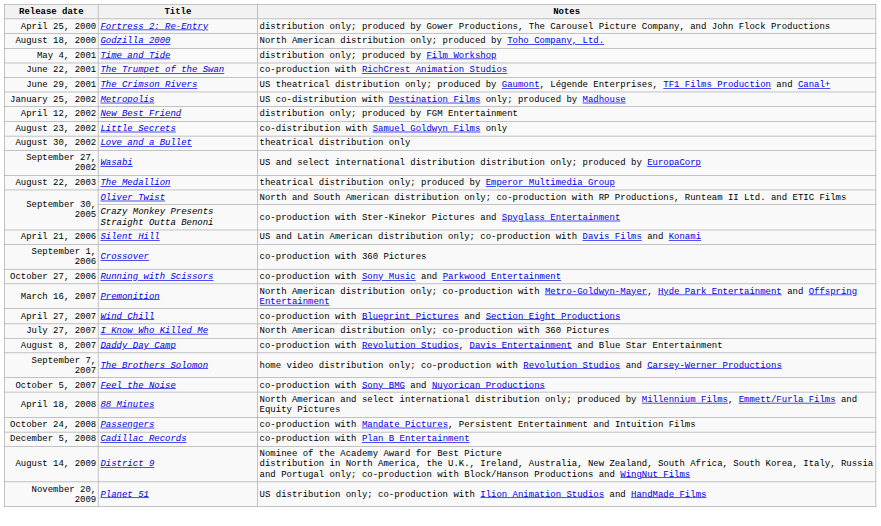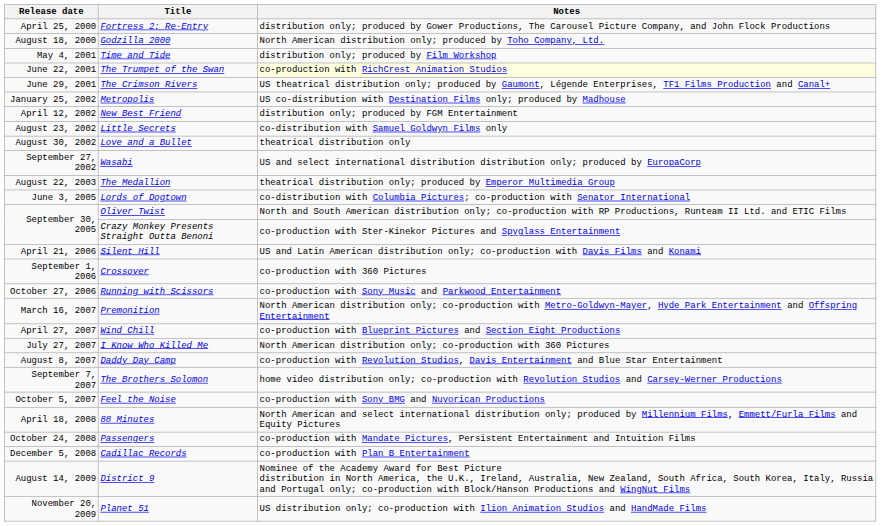The Trumpet of the Swan | Notes: no background -> lightyellow background
+ row: June 3, 2005 | Lords of Dogtown | co-distribution with Columbia Pictures; co-production with Senator International
